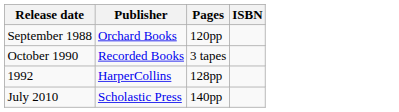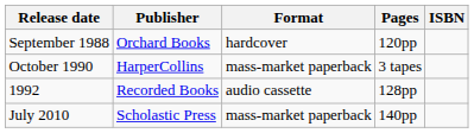+ column: Format | hardcover | mass-market paperback | audio cassette | mass-market paperback
October 1990 | Publisher: Recorded Books -> HarperCollins
1992 | Publisher: HarperCollins -> Recorded Books
